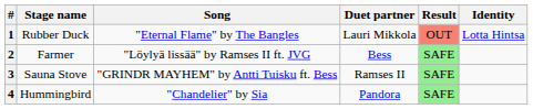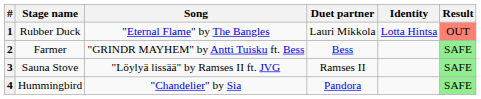columns swapped: Identity <-> Result
2 | Song: "Löylyä lissää" by Ramses II ft. JVG -> "GRINDR MAYHEM" by Antti Tuisku ft. Bess
3 | Song: "GRINDR MAYHEM" by Antti Tuisku ft. Bess -> "Löylyä lissää" by Ramses II ft. JVG
